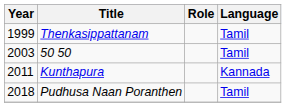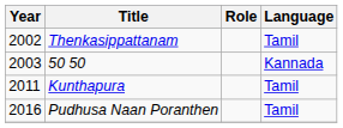Thenkasippattanam | Year: 1999 -> 2002
50 50 | Language: Tamil -> Kannada
Kunthapura | Language: Kannada -> Tamil
Pudhusa Naan Poranthen | Year: 2018 -> 2016
